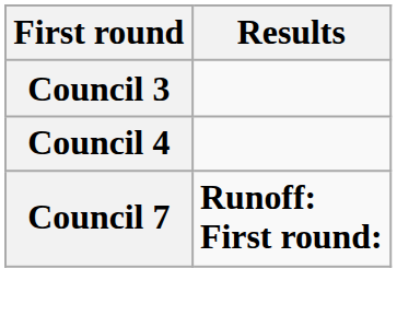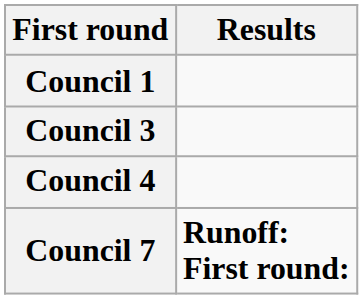+ row: Council 1
